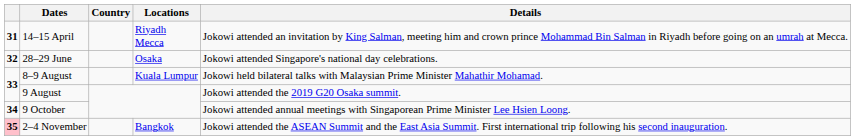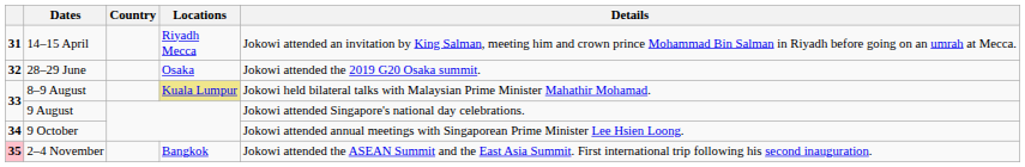28–29 June | Details: Jokowi attended Singapore's national day celebrations. -> Jokowi attended the 2019 G20 Osaka summit.
8–9 August | Locations: no background -> khaki background
9 August | Details: Jokowi attended the 2019 G20 Osaka summit. -> Jokowi attended Singapore's national day celebrations.
